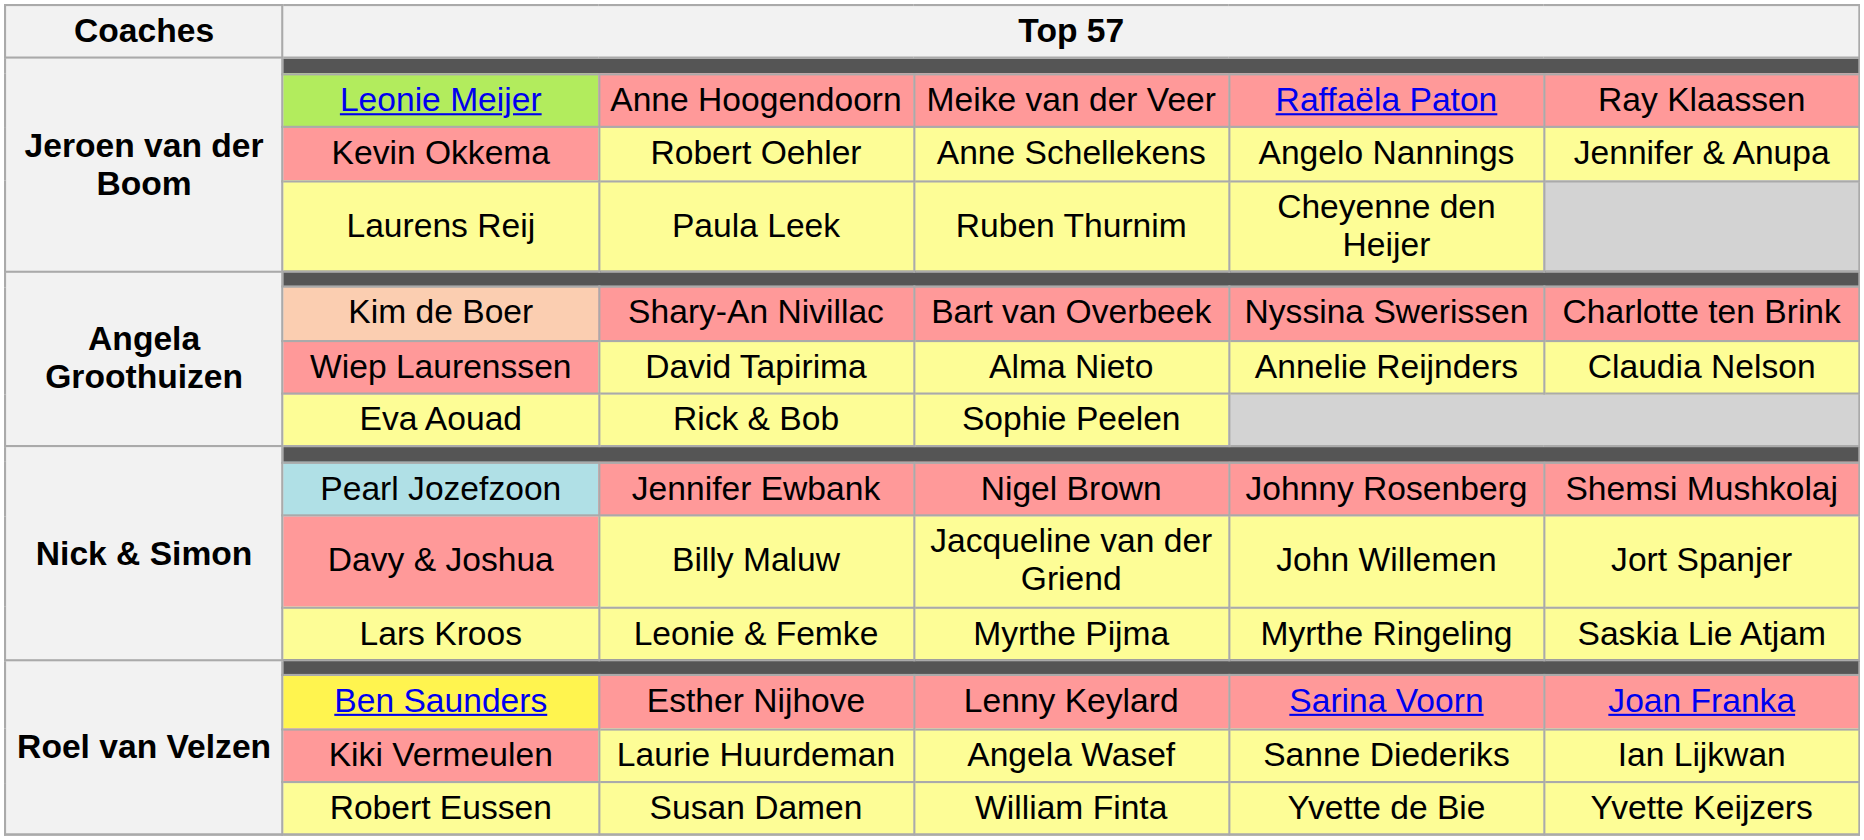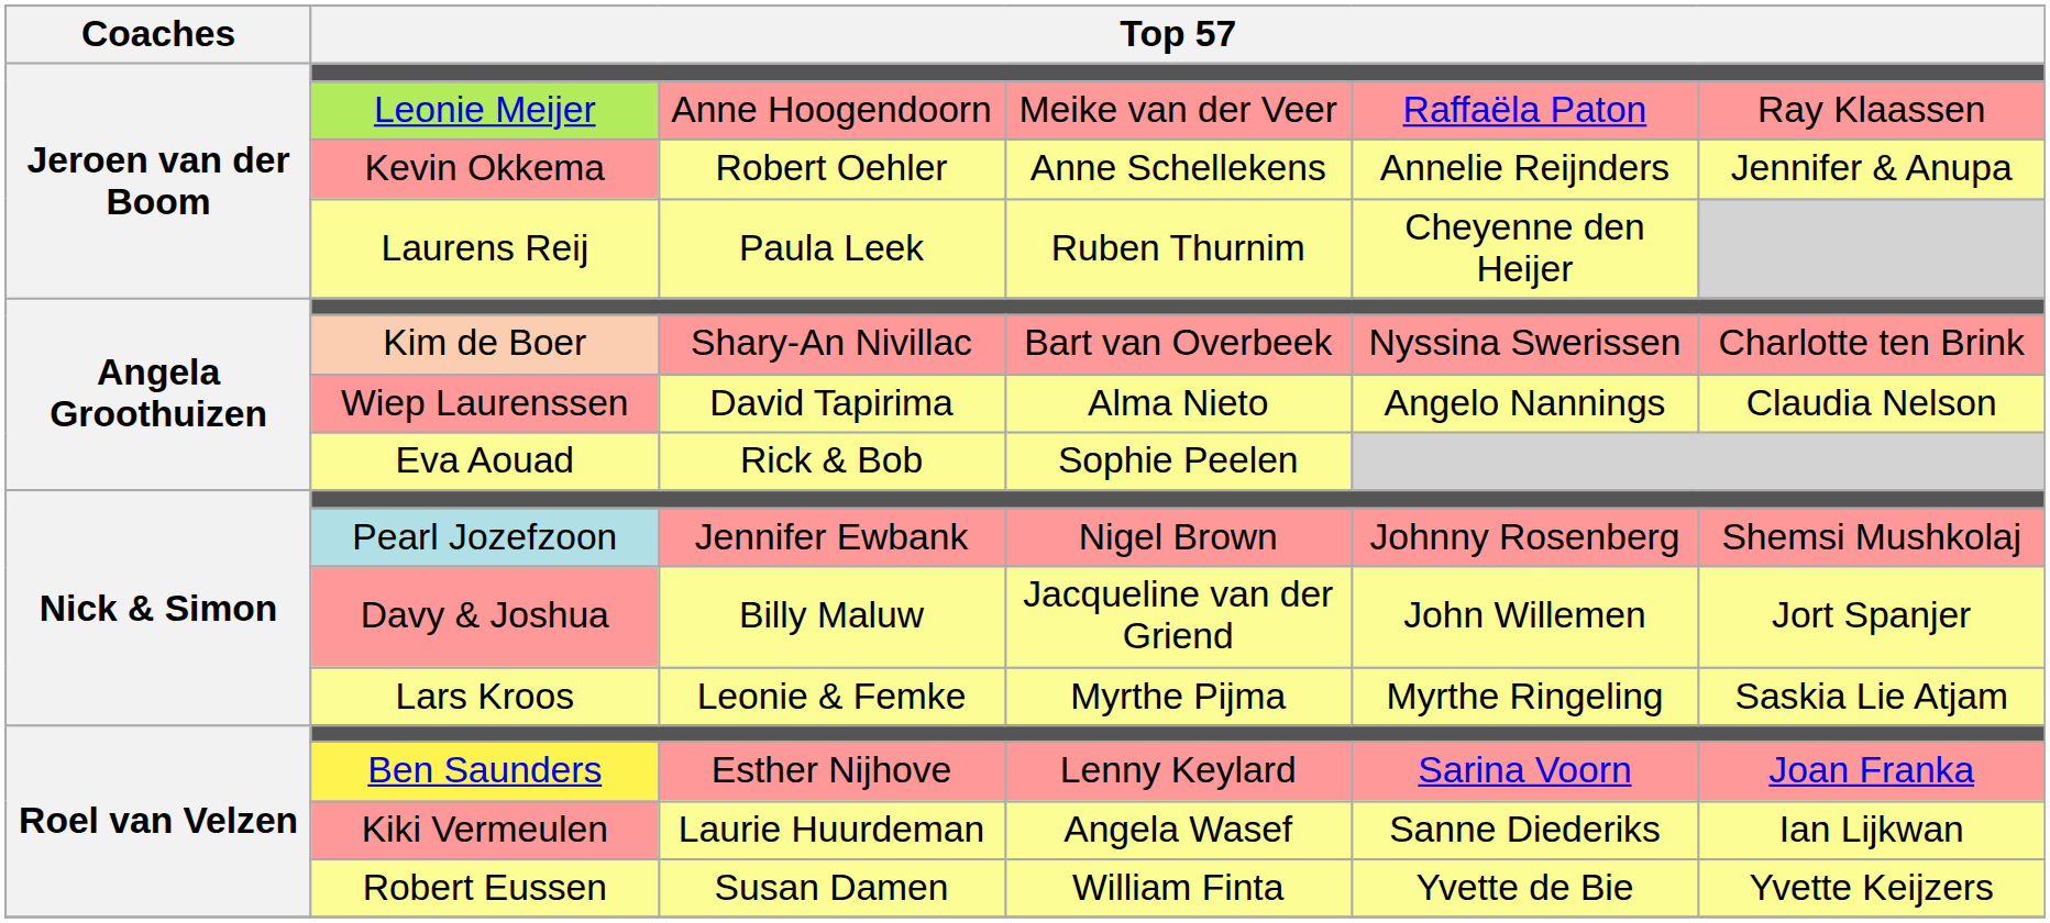Kevin Okkema | column 5: Angelo Nannings -> Annelie Reijnders
Wiep Laurenssen | column 5: Annelie Reijnders -> Angelo Nannings
